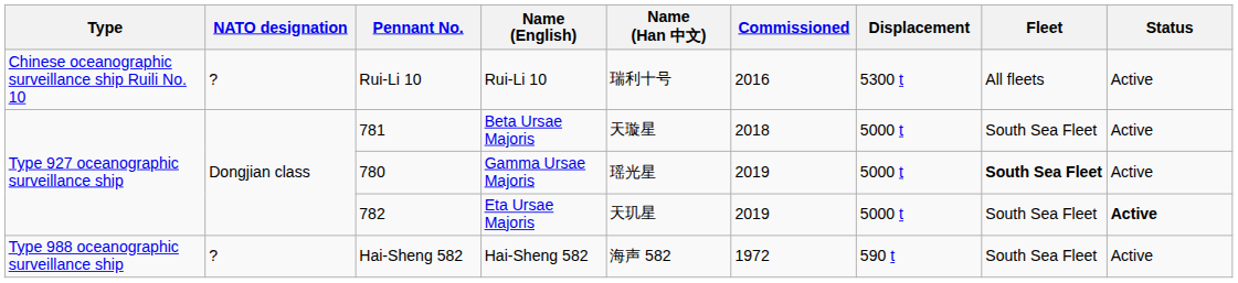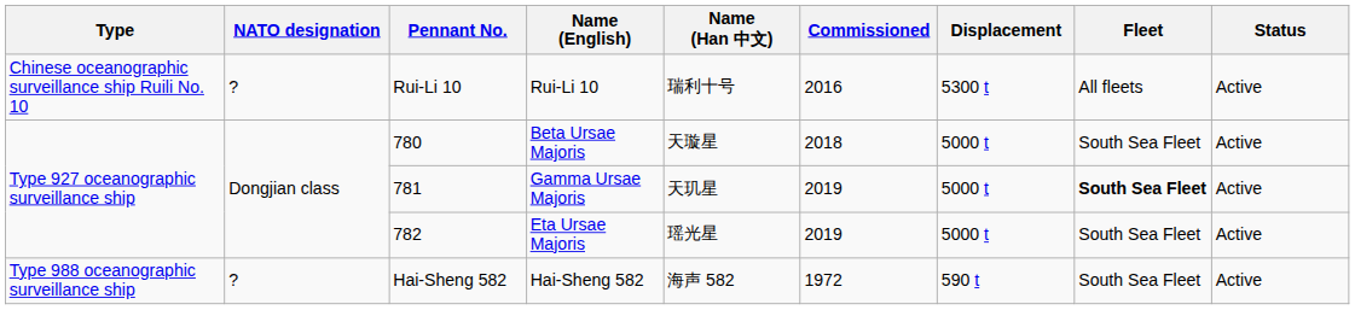Beta Ursae Majoris | Pennant No.: 781 -> 780
Gamma Ursae Majoris | Pennant No.: 780 -> 781
Gamma Ursae Majoris | Name (Han 中文): 瑶光星 -> 天玑星
Eta Ursae Majoris | Name (Han 中文): 天玑星 -> 瑶光星
Eta Ursae Majoris | Status: bold -> normal
